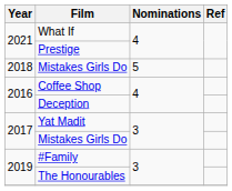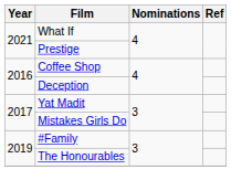- row: 2018 | Mistakes Girls Do | 5
